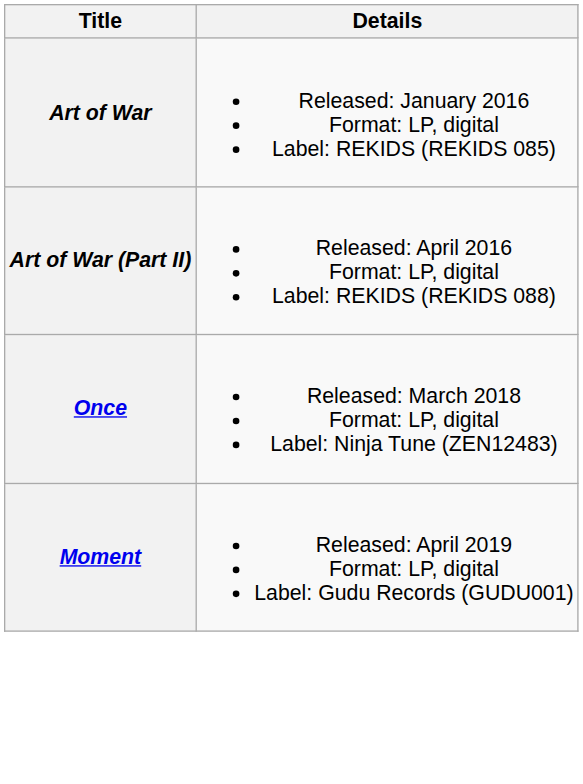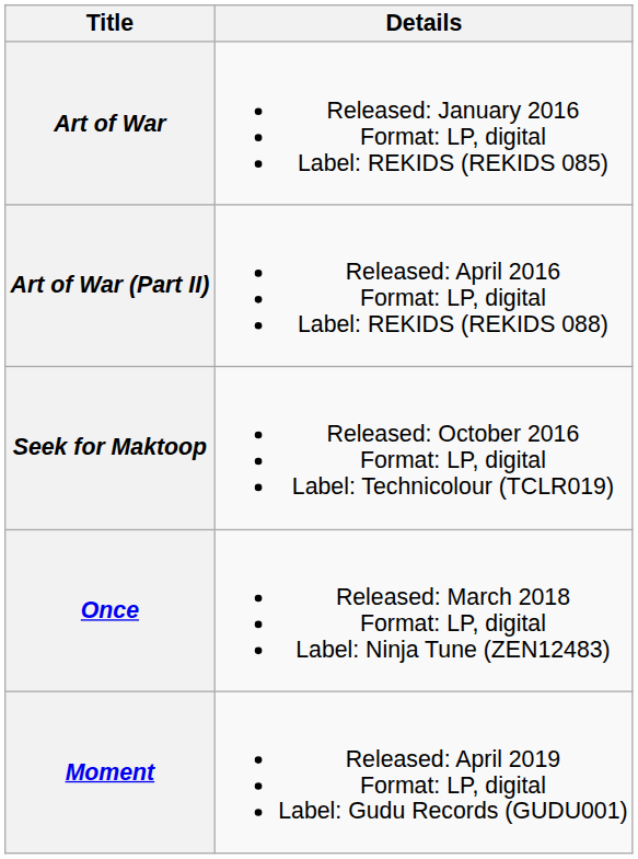+ row: Seek for Maktoop | Released: October 2016 Format: LP, digital Label: Technicolour (TCLR019)
